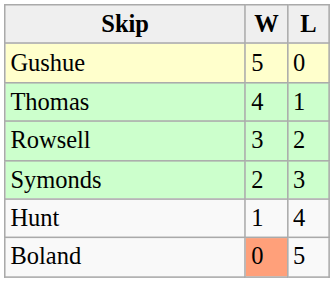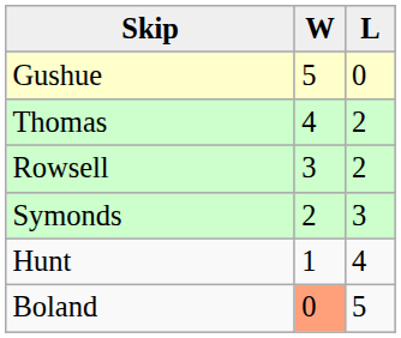Thomas | L: 1 -> 2
